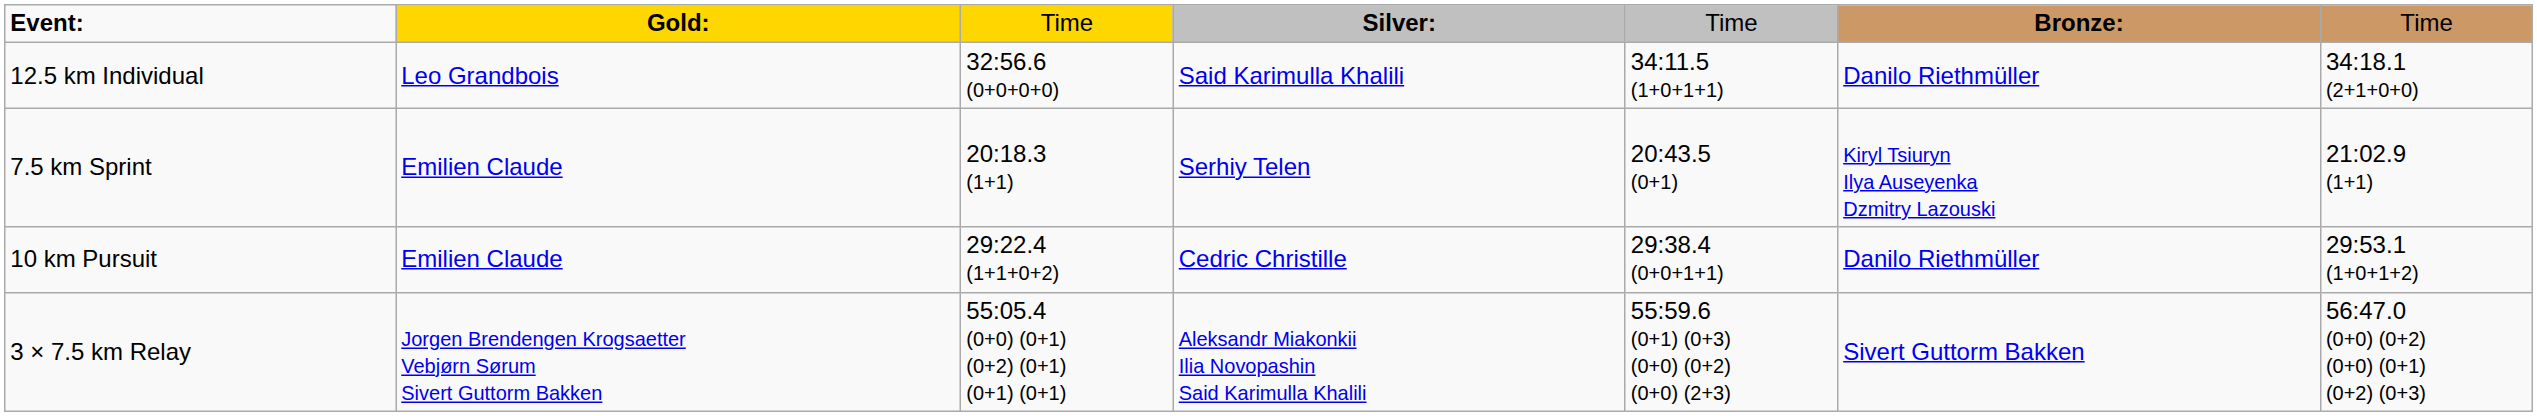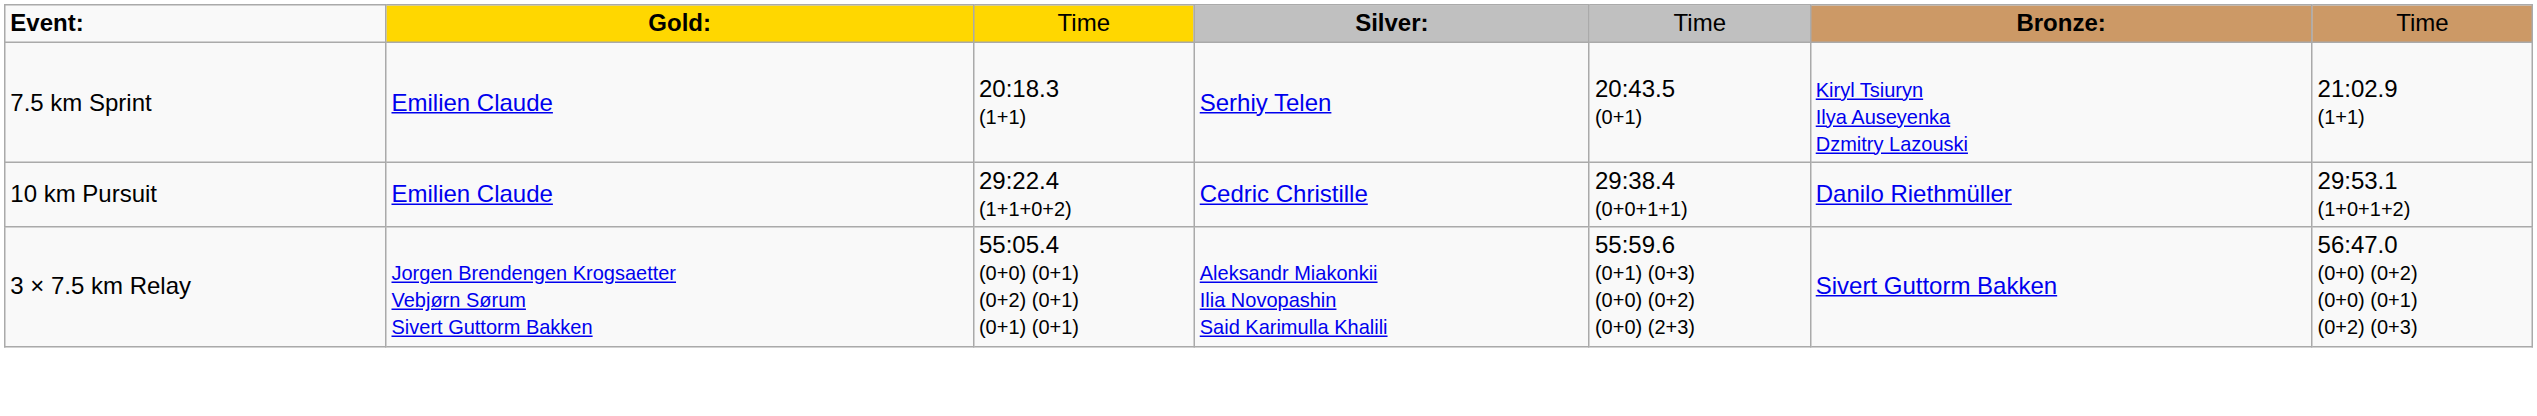- row: 12.5 km Individual | Leo Grandbois | 32:56.6 (0+0+0+0) | Said Karimulla Khalili | 34:11.5 (1+0+1+1) | Danilo Riethmüller | 34:18.1 (2+1+0+0)
